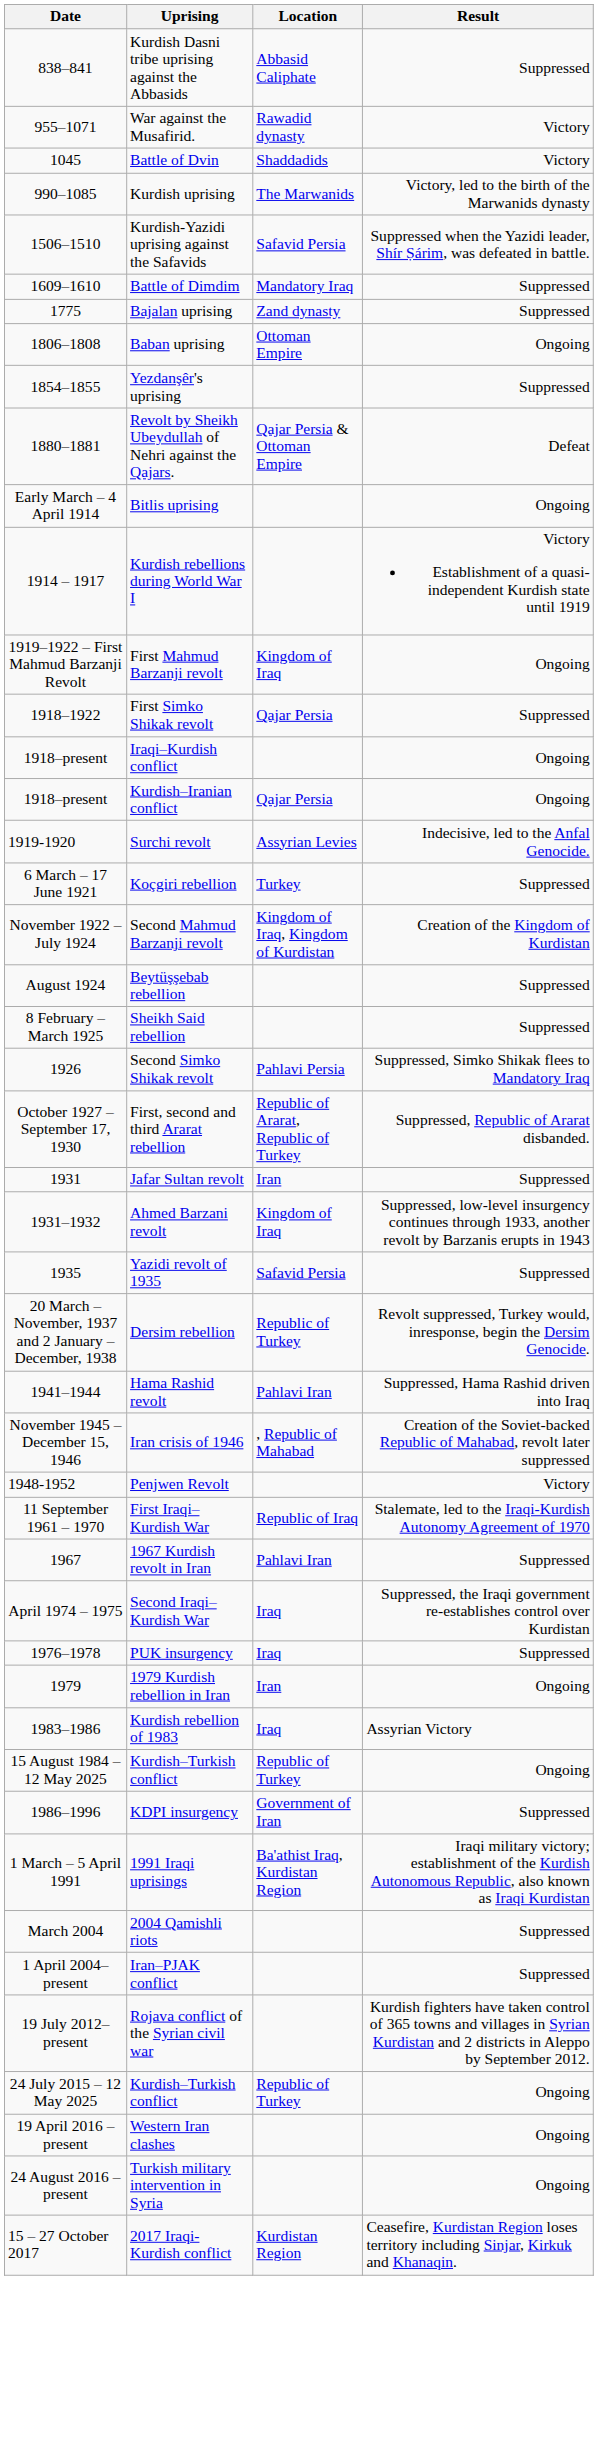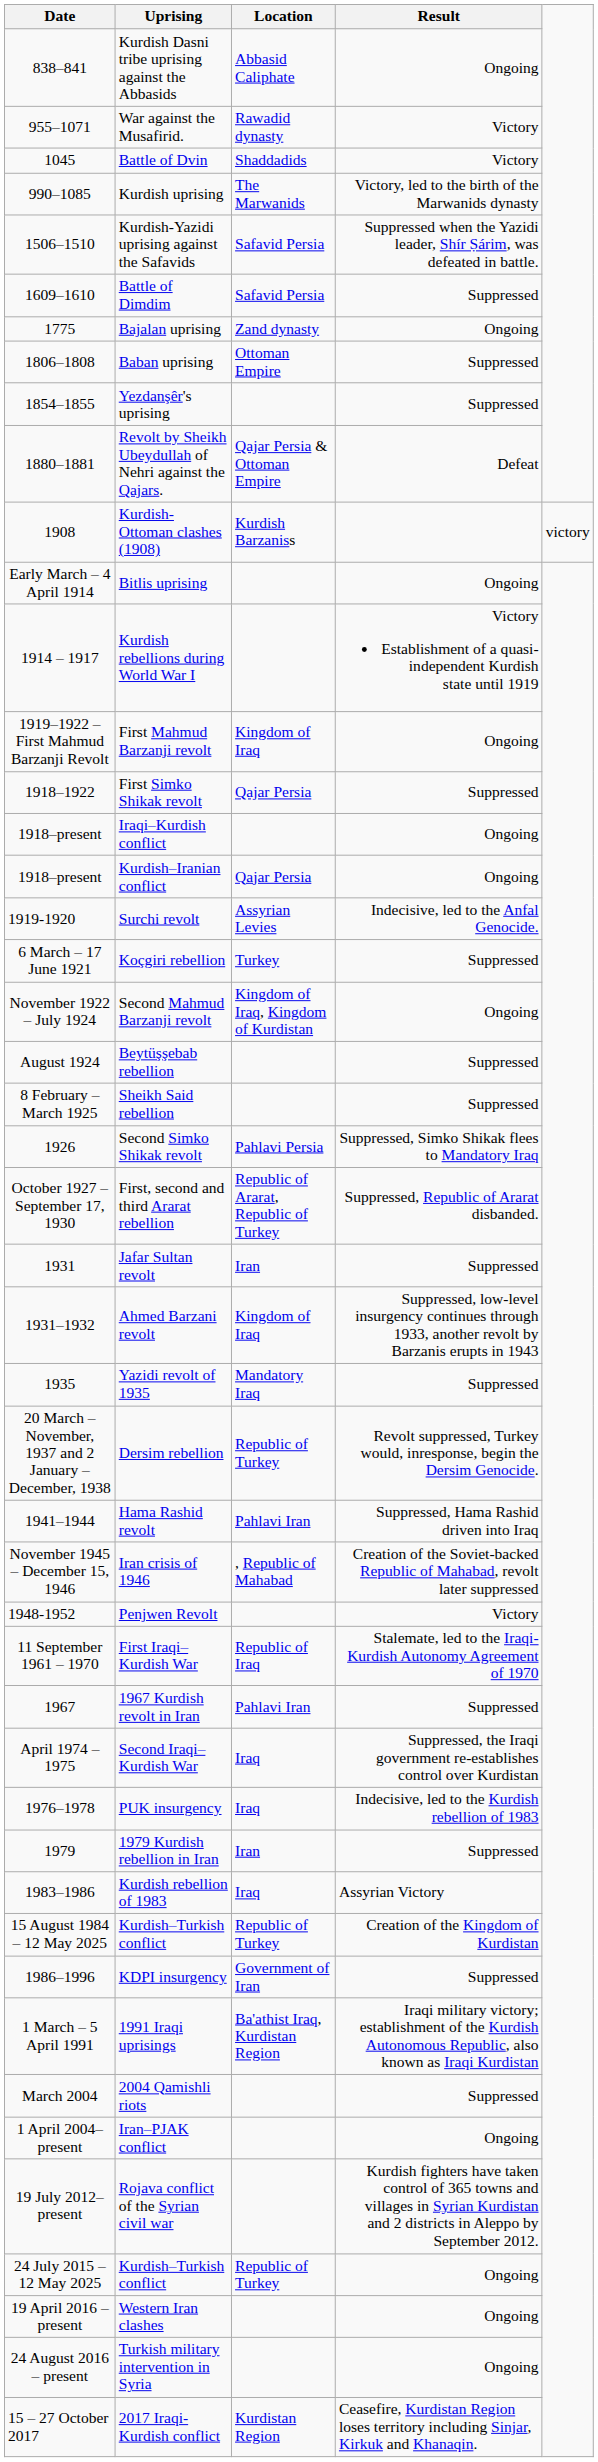Kurdish Dasni tribe uprising against the Abbasids | Result: Suppressed -> Ongoing
Battle of Dimdim | Location: Mandatory Iraq -> Safavid Persia
Bajalan uprising | Result: Suppressed -> Ongoing
Baban uprising | Result: Ongoing -> Suppressed
+ row: 1908 | Kurdish-Ottoman clashes (1908) | Kurdish Barzaniss | victory
Second Mahmud Barzanji revolt | Result: Creation of the Kingdom of Kurdistan -> Ongoing
Yazidi revolt of 1935 | Location: Safavid Persia -> Mandatory Iraq
PUK insurgency | Result: Suppressed -> Indecisive, led to the Kurdish rebellion of 1983
1979 Kurdish rebellion in Iran | Result: Ongoing -> Suppressed
15 August 1984 – 12 May 2025 / Kurdish–Turkish conflict | Result: Ongoing -> Creation of the Kingdom of Kurdistan
Iran–PJAK conflict | Result: Suppressed -> Ongoing
